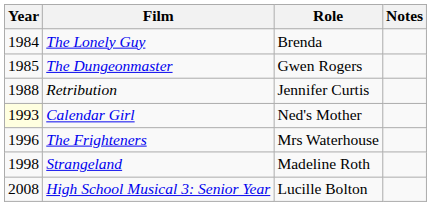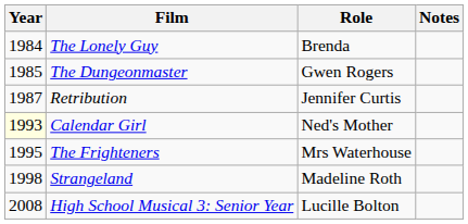Retribution | Year: 1988 -> 1987
The Frighteners | Year: 1996 -> 1995
